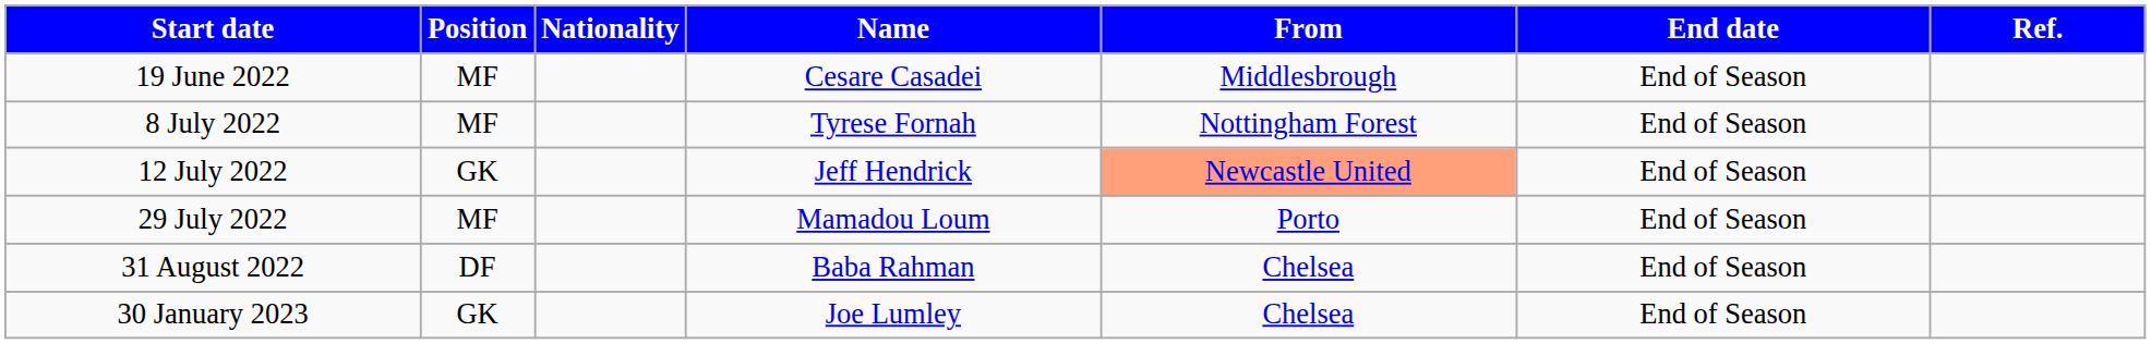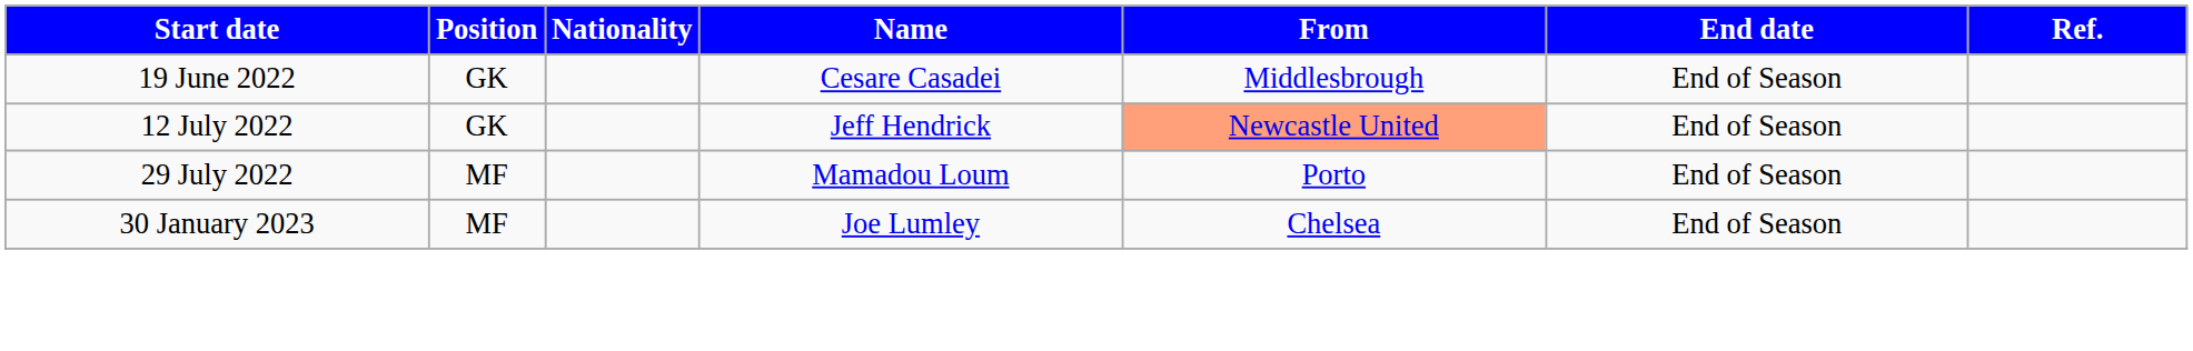19 June 2022 | Position: MF -> GK
- row: 8 July 2022 | MF | Tyrese Fornah | Nottingham Forest | End of Season
- row: 31 August 2022 | DF | Baba Rahman | Chelsea | End of Season
30 January 2023 | Position: GK -> MF
